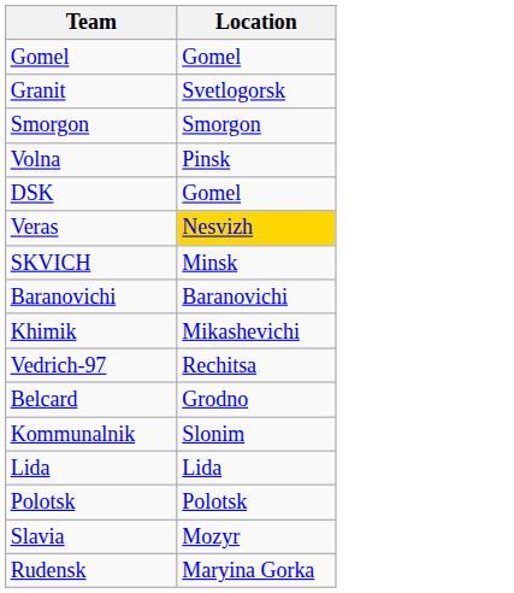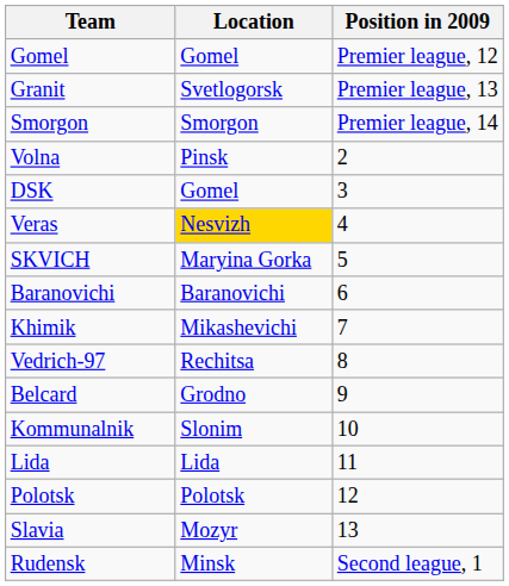+ column: Position in 2009 | Premier league, 12 | Premier league, 13 | Premier league, 14 | 2 | 3 | 4 | 5 | 6 | 7 | 8 | 9 | 10 | 11 | 12 | 13 | Second league, 1
SKVICH | Location: Minsk -> Maryina Gorka
Rudensk | Location: Maryina Gorka -> Minsk
